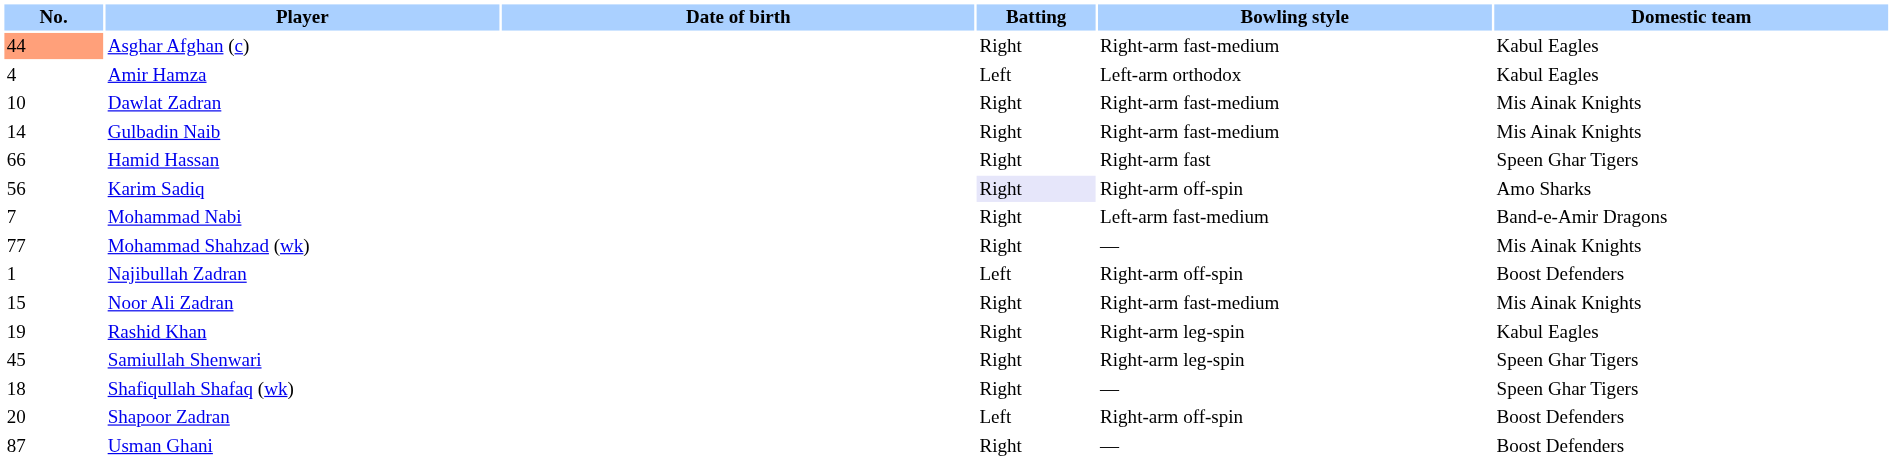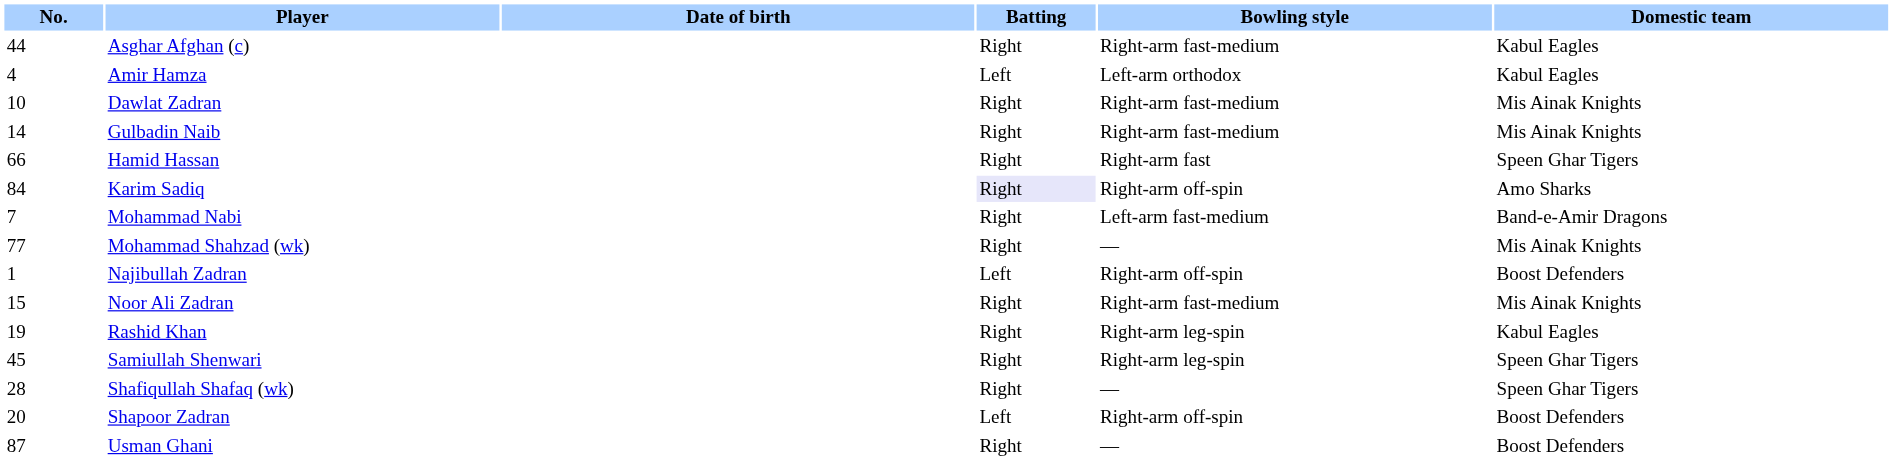Asghar Afghan (c) | No.: lightsalmon background -> no background
Karim Sadiq | No.: 56 -> 84
Shafiqullah Shafaq (wk) | No.: 18 -> 28
